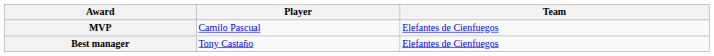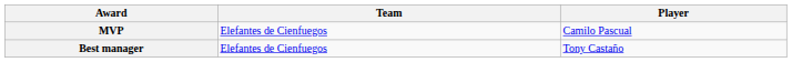columns swapped: Player <-> Team
